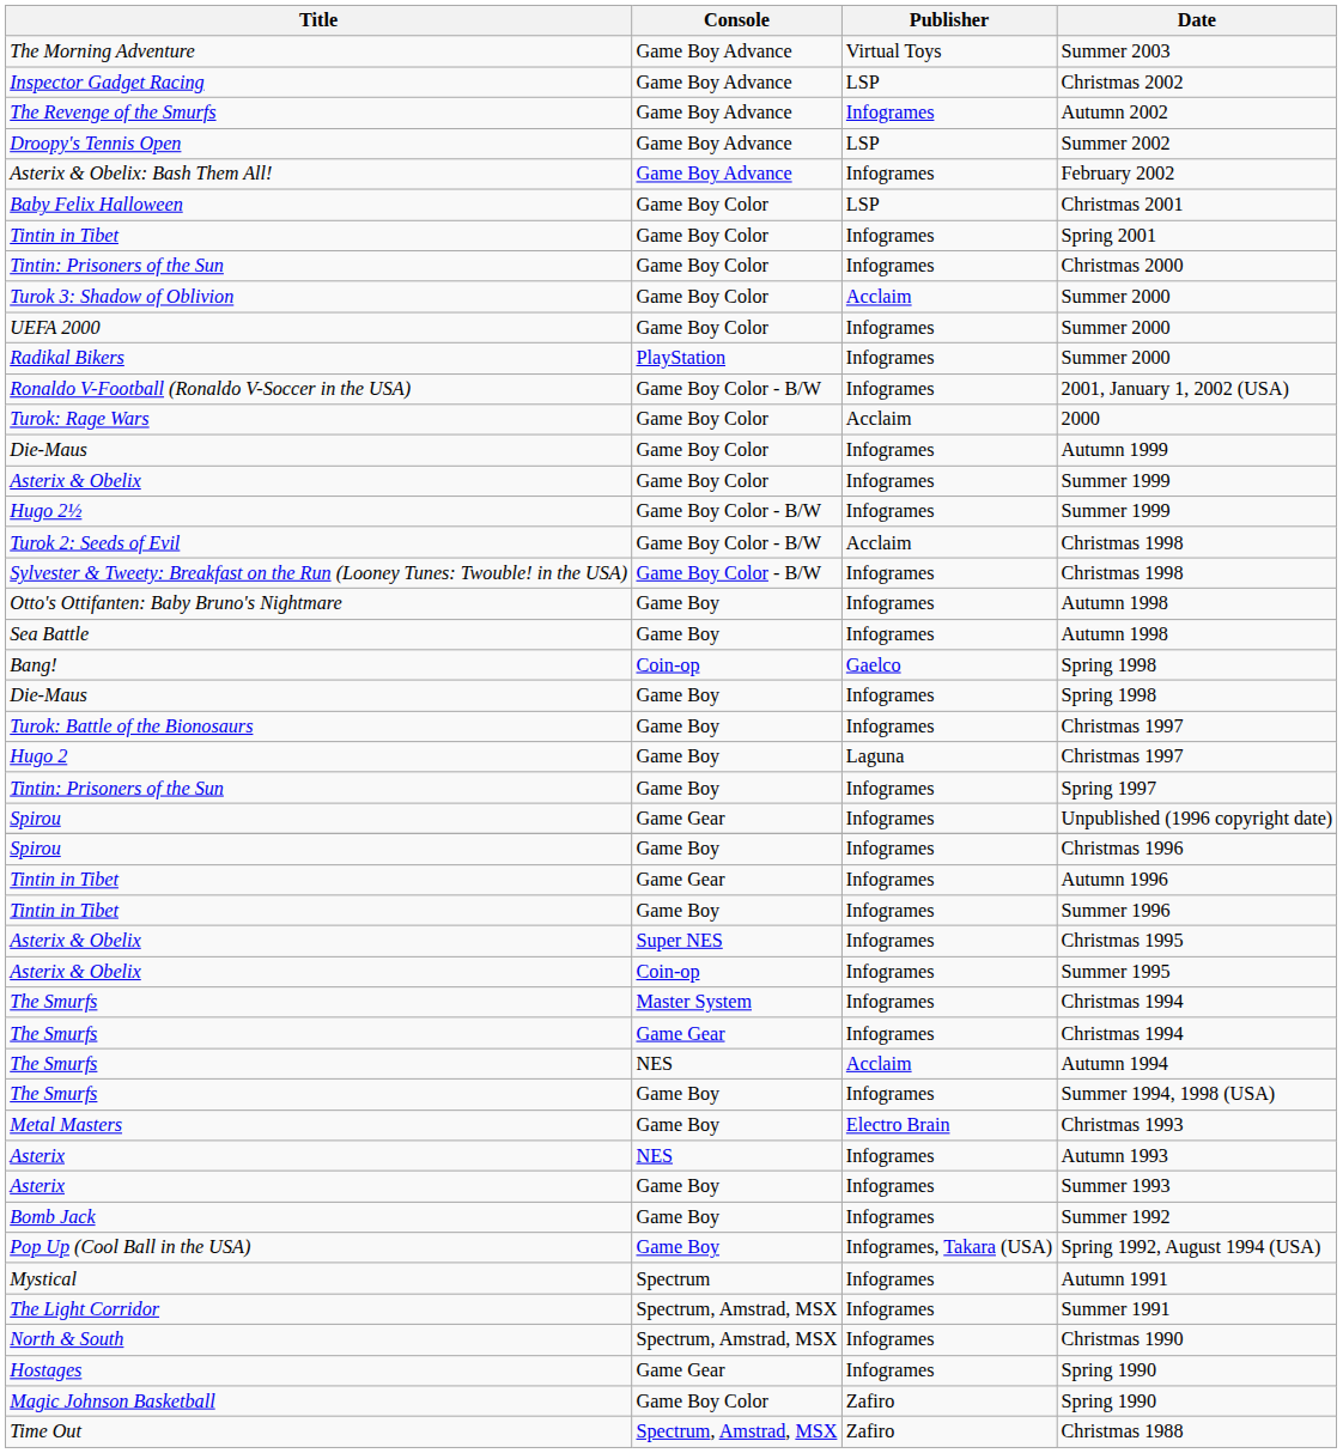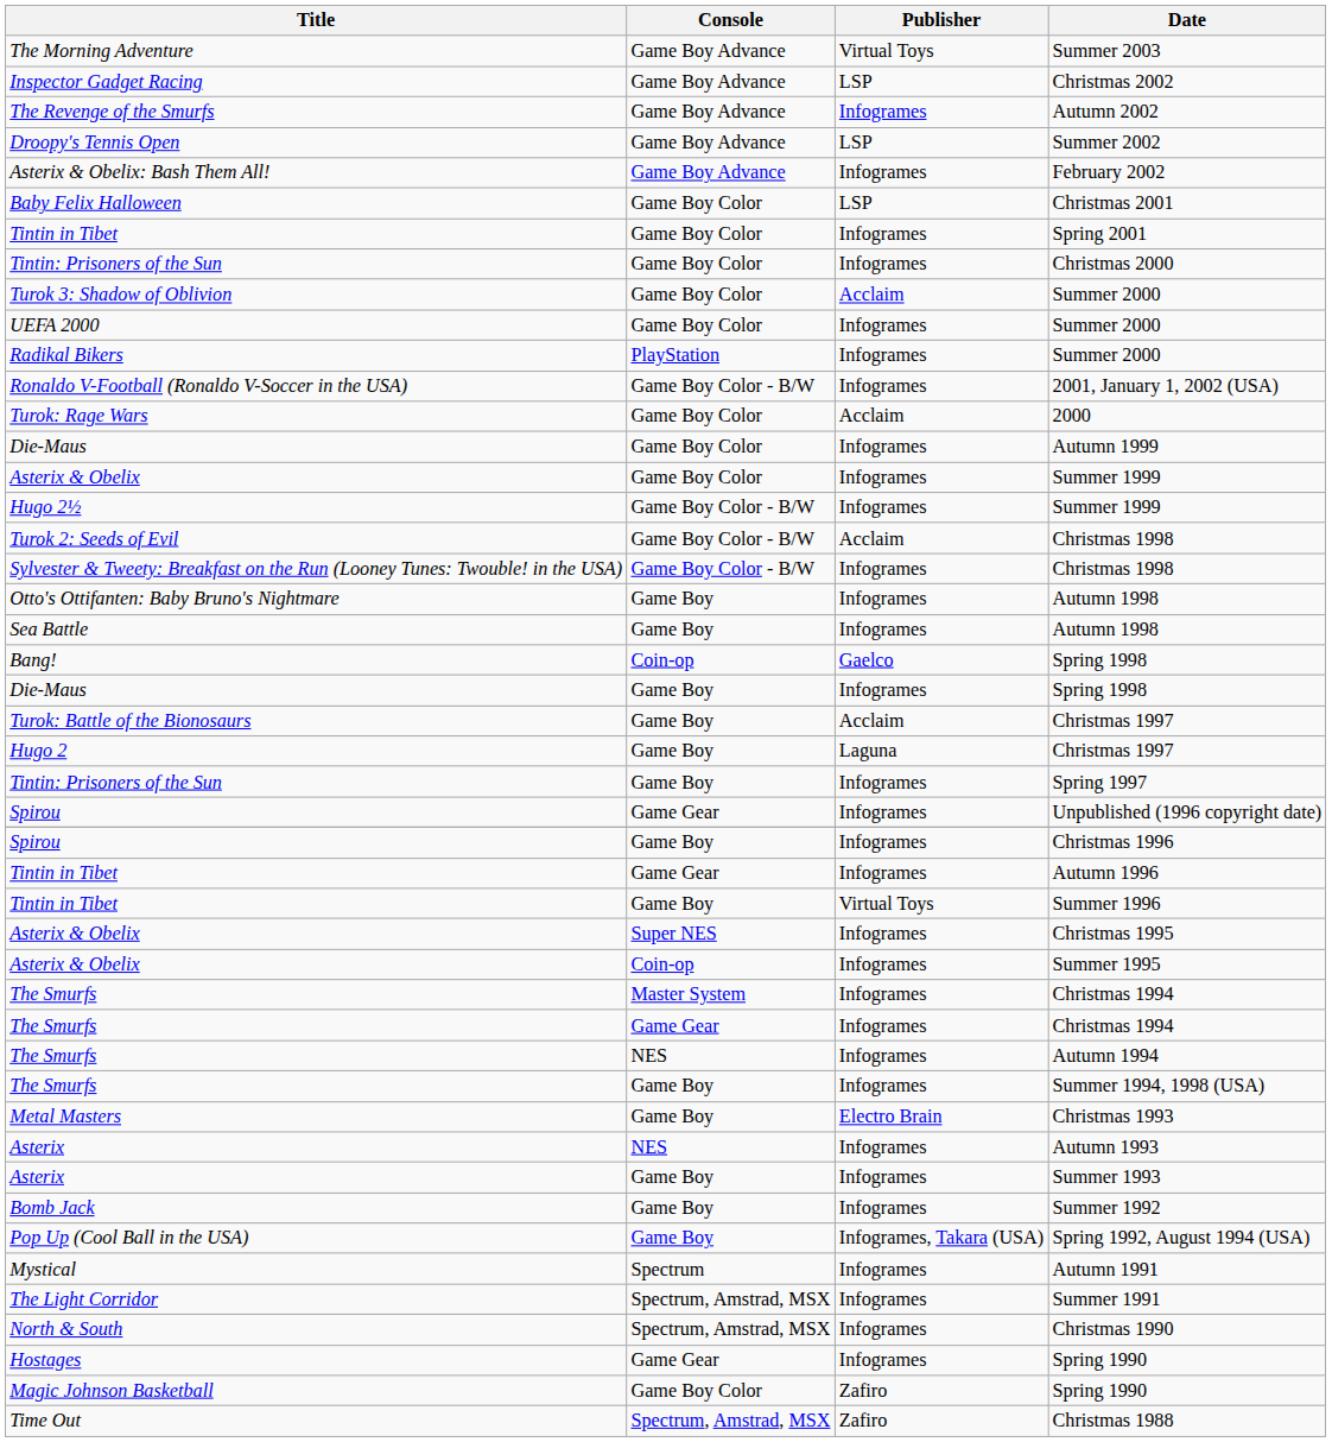Turok: Battle of the Bionosaurs / Christmas 1997 | Publisher: Infogrames -> Acclaim
Summer 1996 | Publisher: Infogrames -> Virtual Toys
Autumn 1994 | Publisher: Acclaim -> Infogrames
